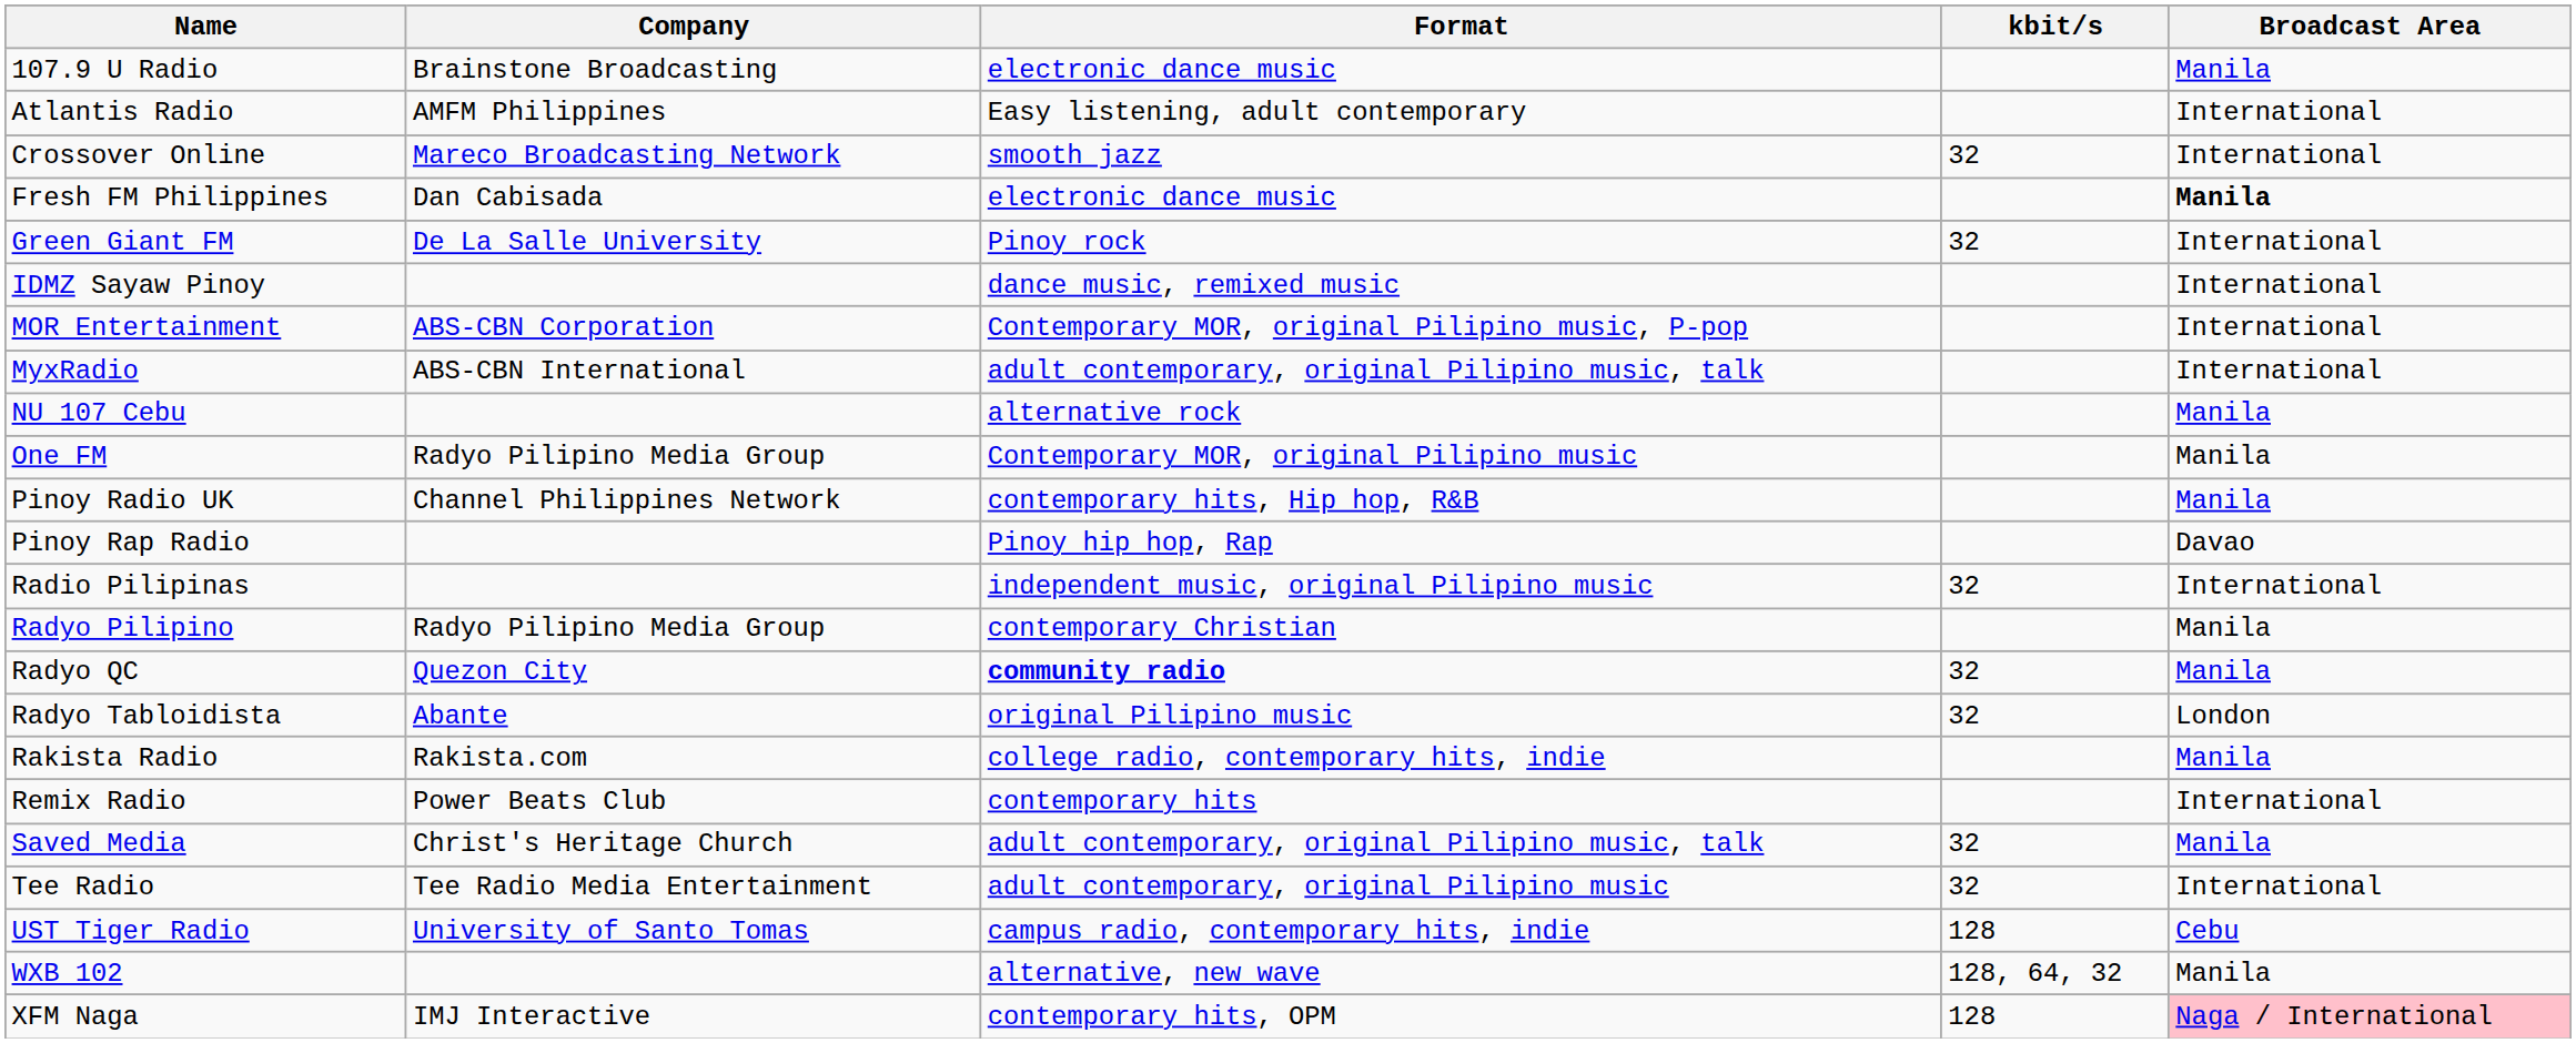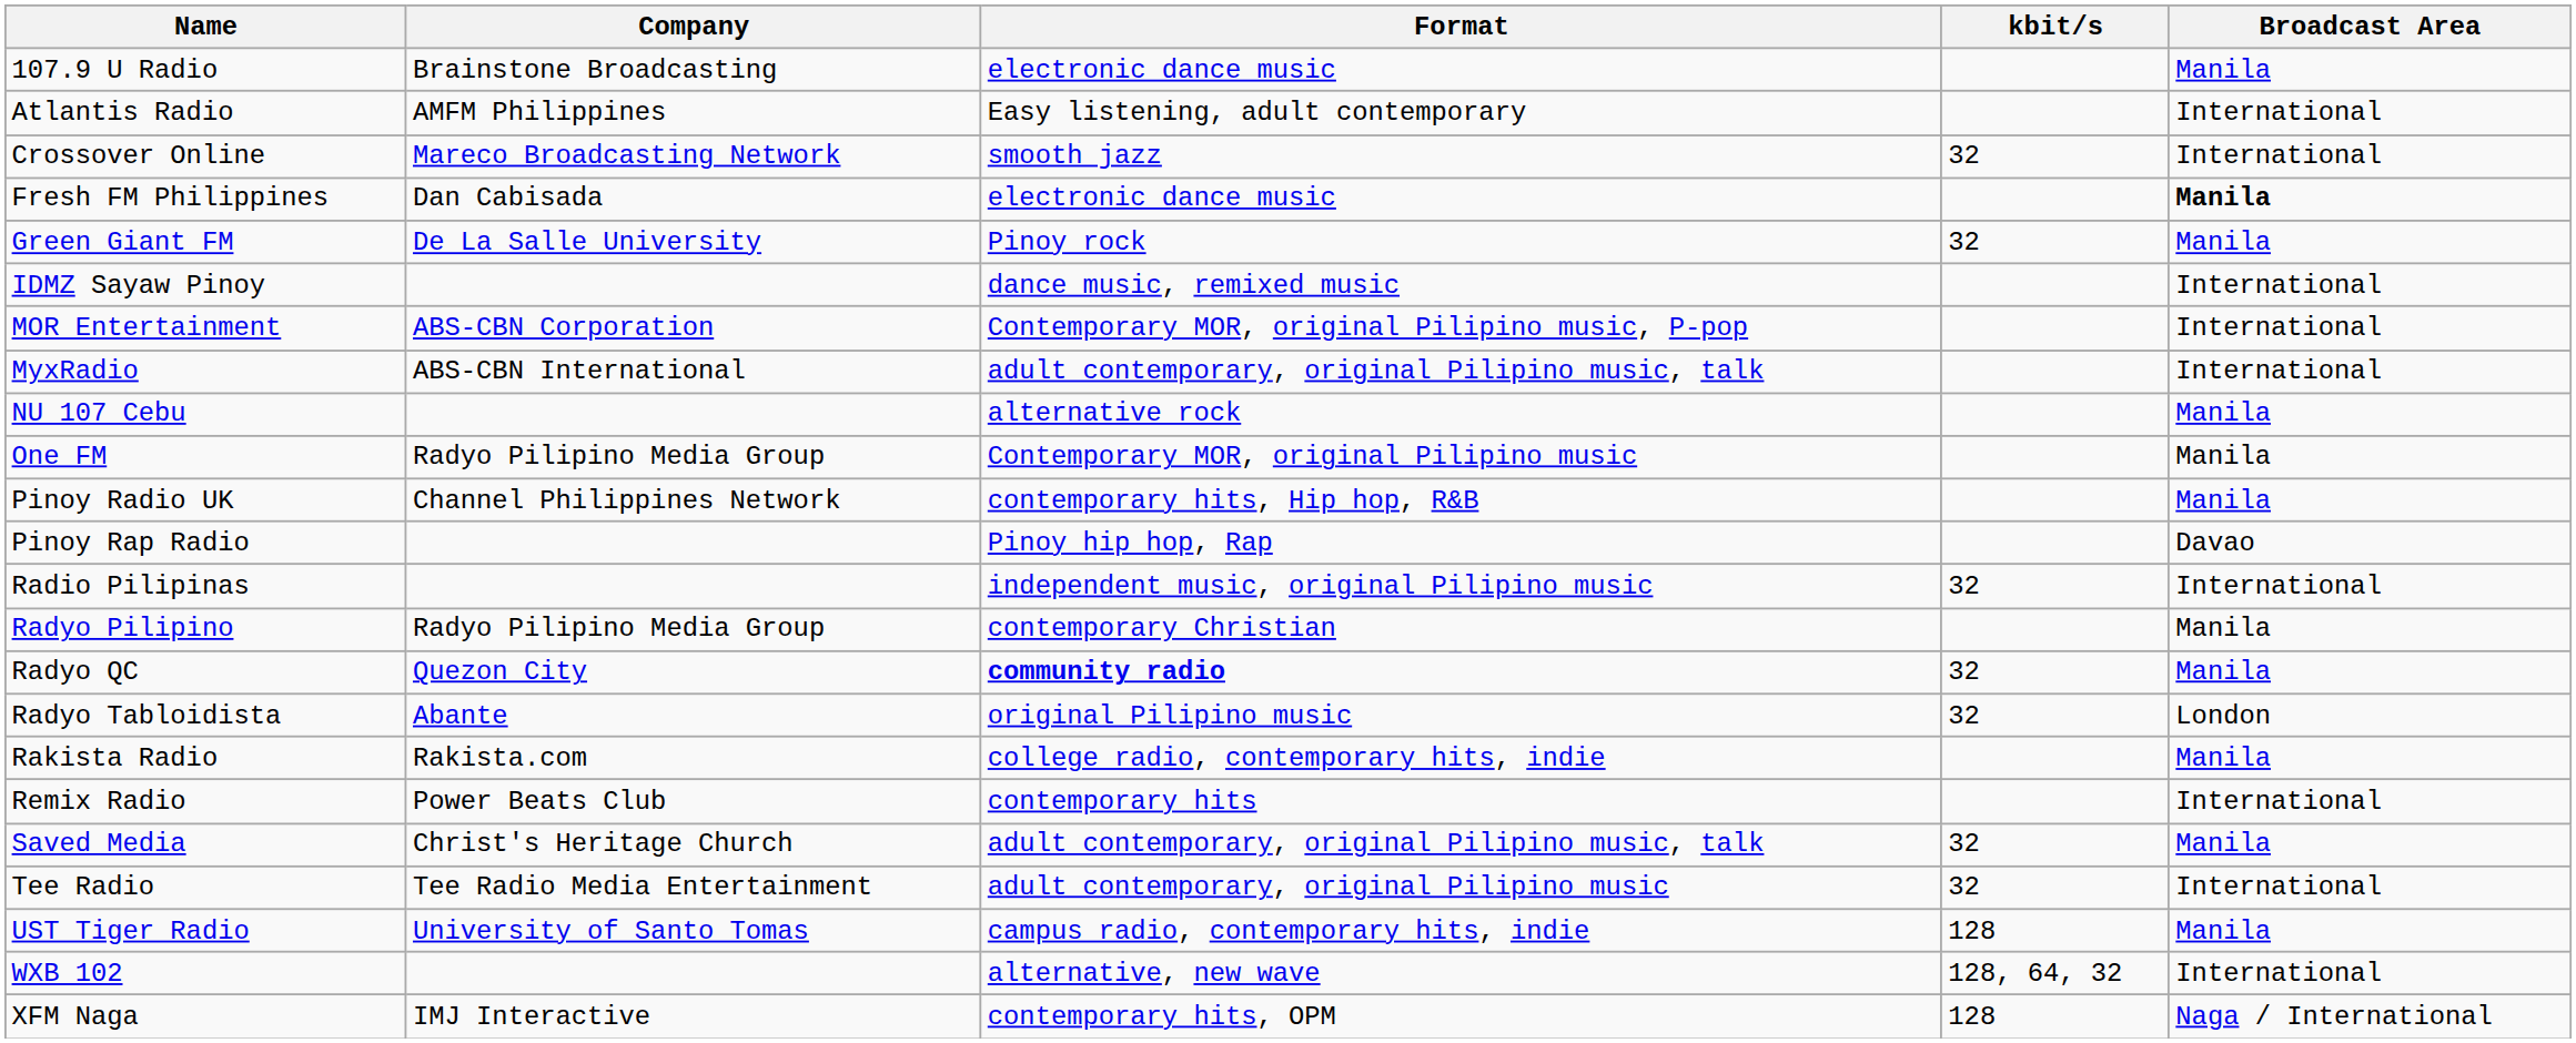Green Giant FM | Broadcast Area: International -> Manila
UST Tiger Radio | Broadcast Area: Cebu -> Manila
WXB 102 | Broadcast Area: Manila -> International
XFM Naga | Broadcast Area: pink background -> no background
